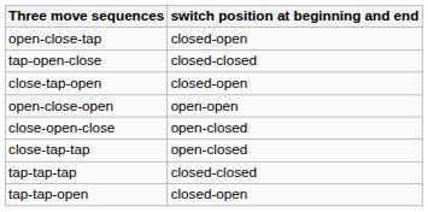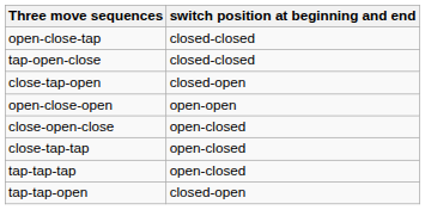open-close-tap | switch position at beginning and end: closed-open -> closed-closed
tap-tap-tap | switch position at beginning and end: closed-closed -> open-closed
